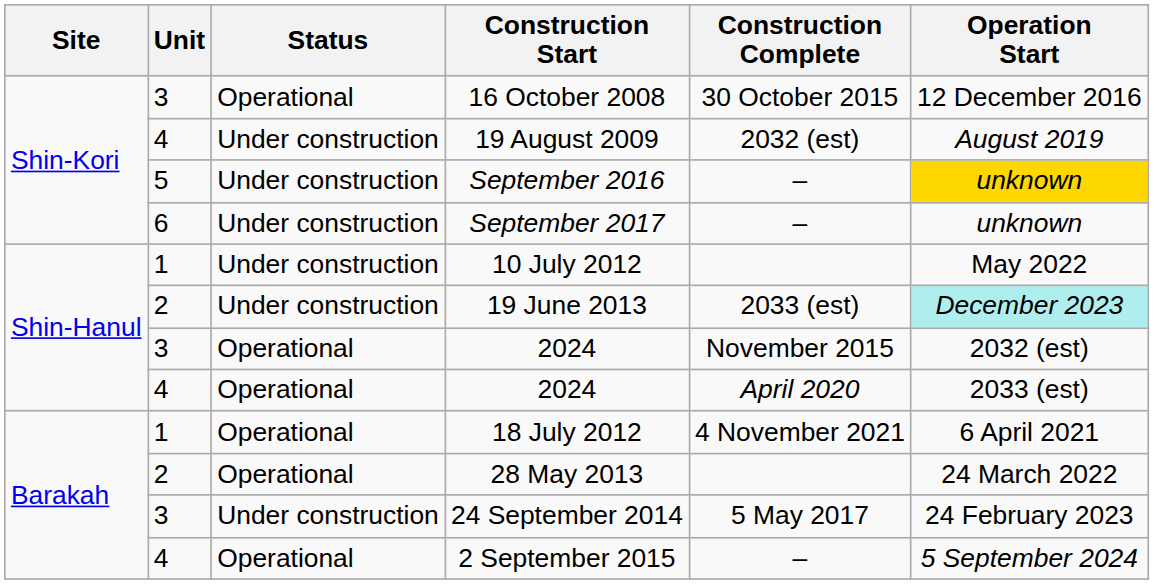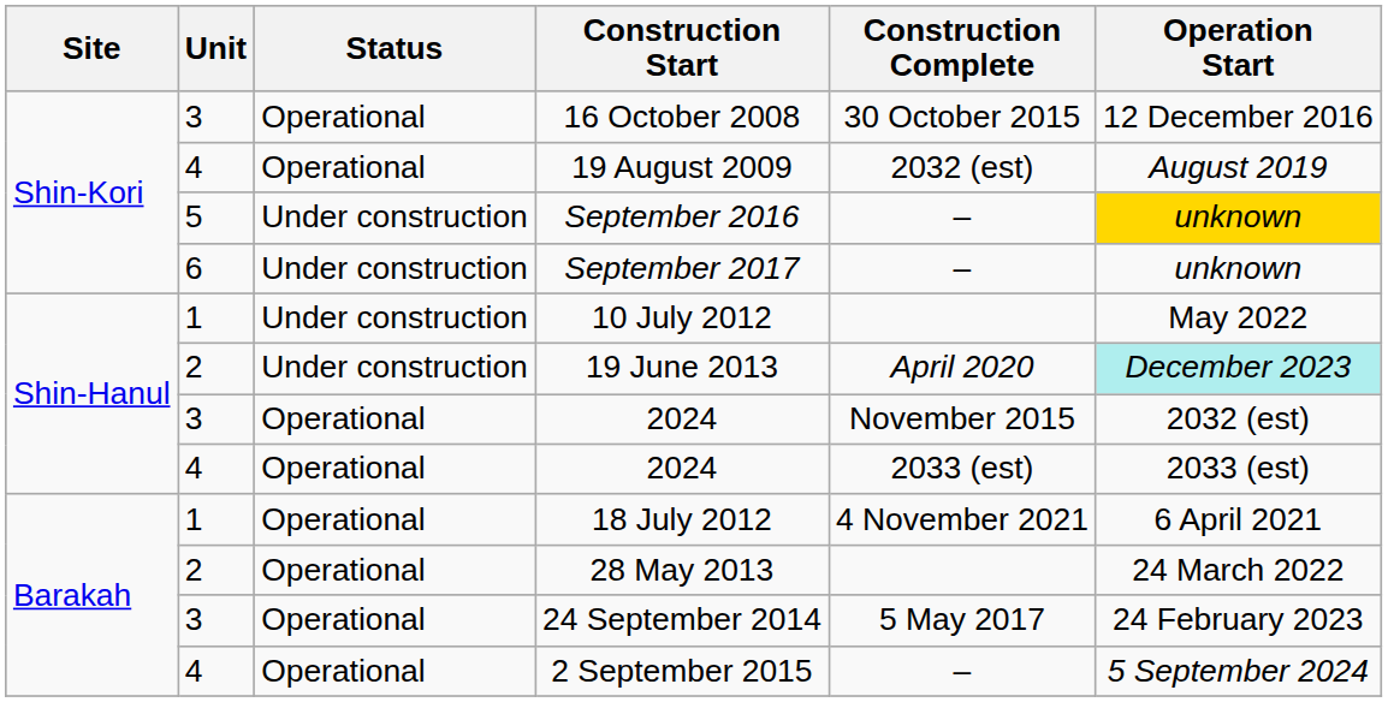19 August 2009 | Status: Under construction -> Operational
19 June 2013 | Construction Complete: 2033 (est) -> April 2020
4 / 2024 | Construction Complete: April 2020 -> 2033 (est)
24 September 2014 | Status: Under construction -> Operational
